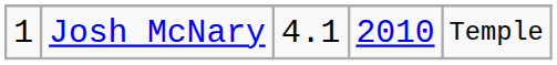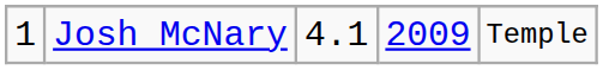Josh McNary | column 4: 2010 -> 2009
